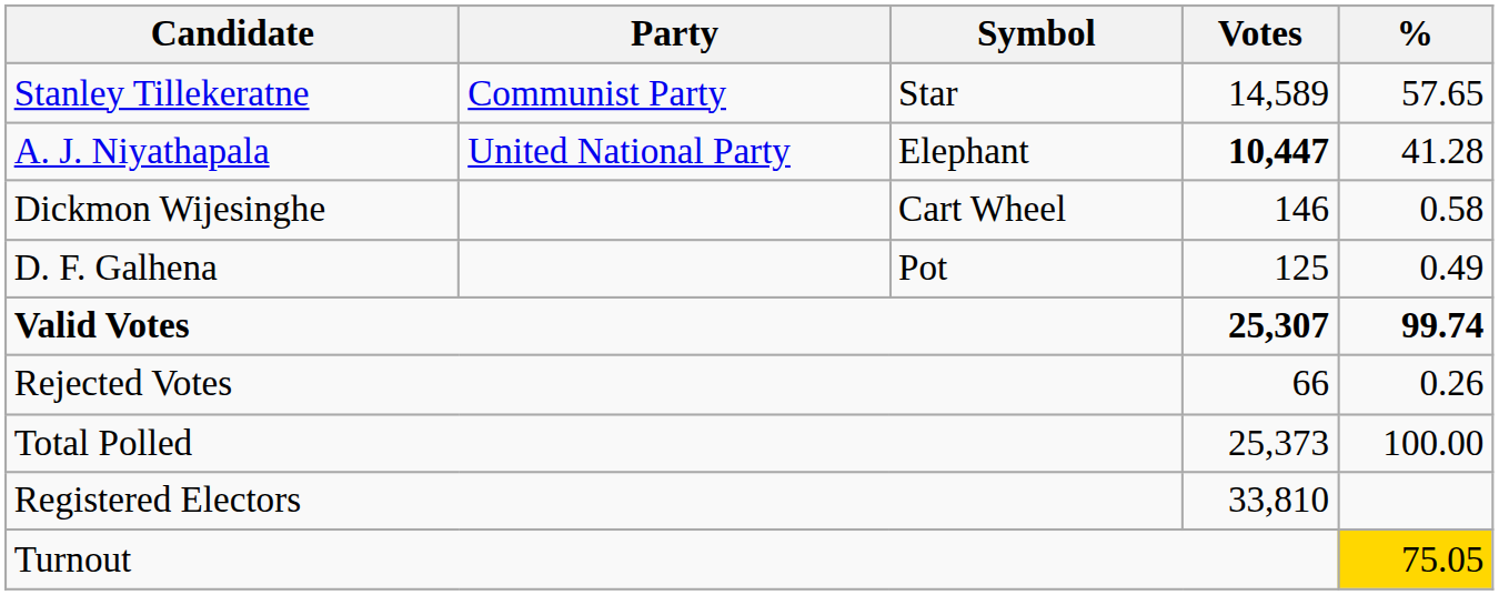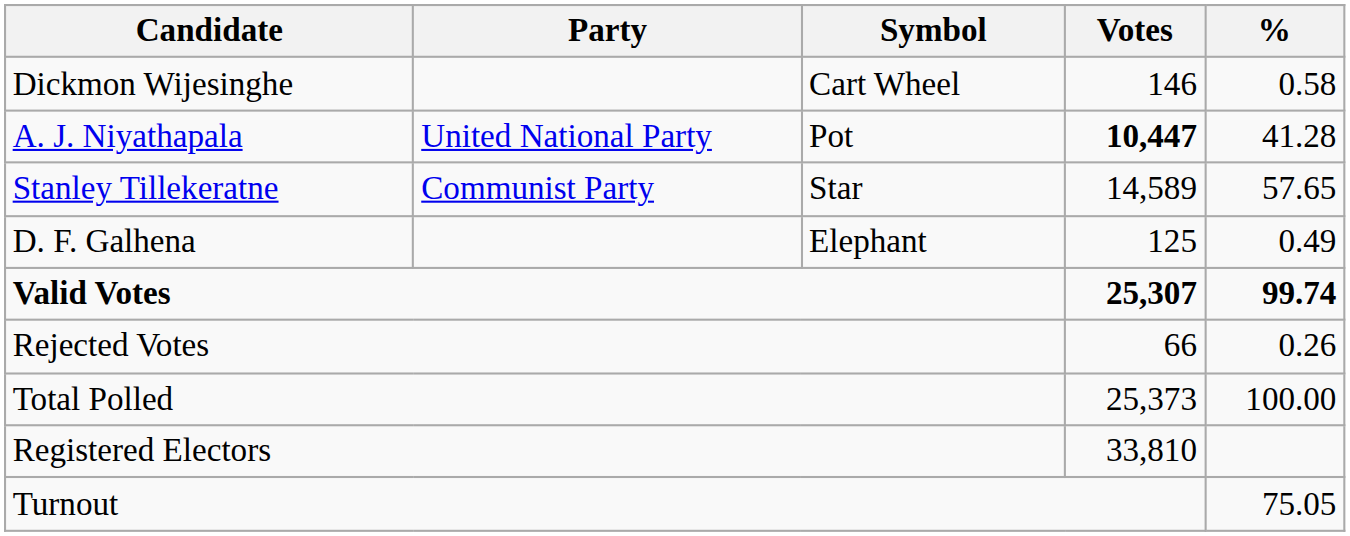rows swapped: Stanley Tillekeratne <-> Dickmon Wijesinghe
A. J. Niyathapala | Symbol: Elephant -> Pot
D. F. Galhena | Symbol: Pot -> Elephant
Turnout | %: gold background -> no background
